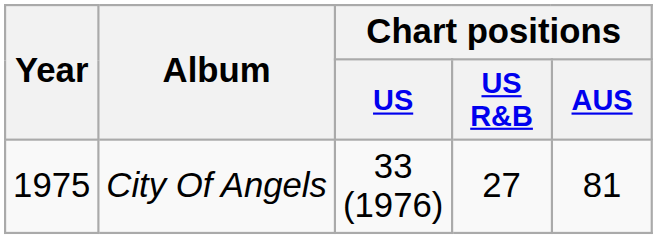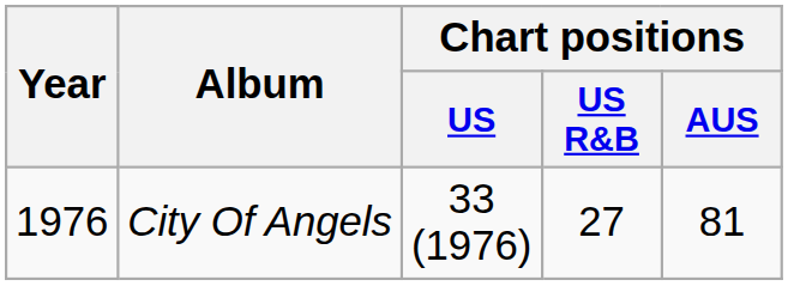City Of Angels | Year: 1975 -> 1976
